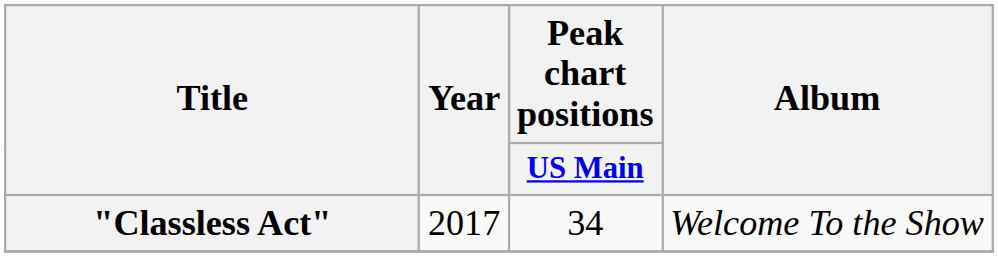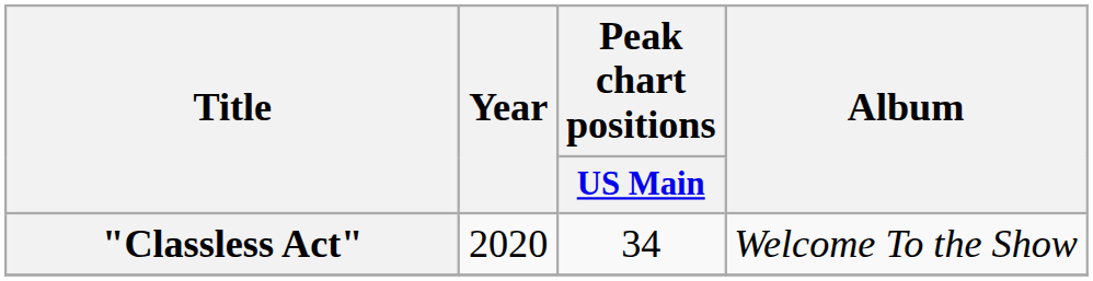"Classless Act" | Year: 2017 -> 2020
